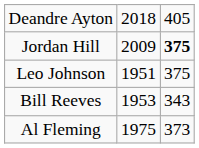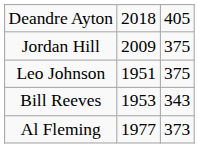Jordan Hill | column 3: bold -> normal
Al Fleming | column 2: 1975 -> 1977
